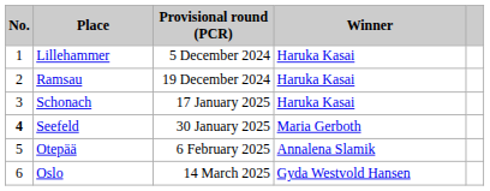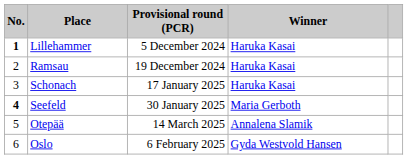Lillehammer | No.: normal -> bold
Otepää | Provisional round (PCR): 6 February 2025 -> 14 March 2025
Oslo | Provisional round (PCR): 14 March 2025 -> 6 February 2025
